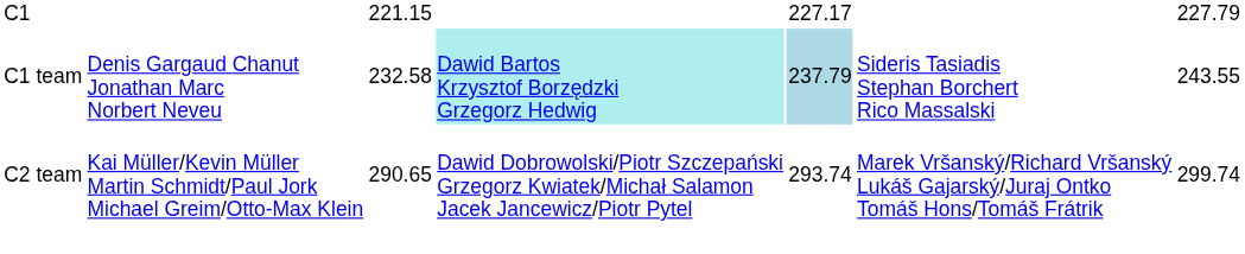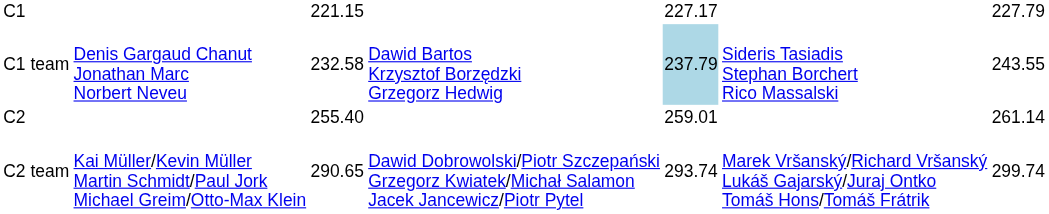C1 team | column 4: paleturquoise background -> no background
+ row: C2 | 255.40 | 259.01 | 261.14
